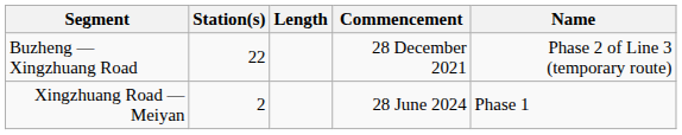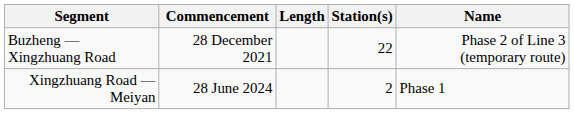columns swapped: Commencement <-> Station(s)
